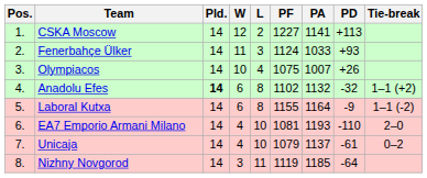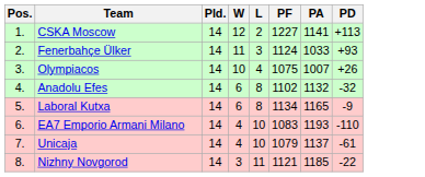- column: Tie-break | 1–1 (+2) | 1–1 (-2) | 2–0 | 0–2
Anadolu Efes | Pld.: bold -> normal
Laboral Kutxa | PF: 1155 -> 1134
Laboral Kutxa | PA: 1164 -> 1165
EA7 Emporio Armani Milano | PF: 1081 -> 1083
Nizhny Novgorod | PF: 1119 -> 1121
Nizhny Novgorod | PD: -64 -> -22
